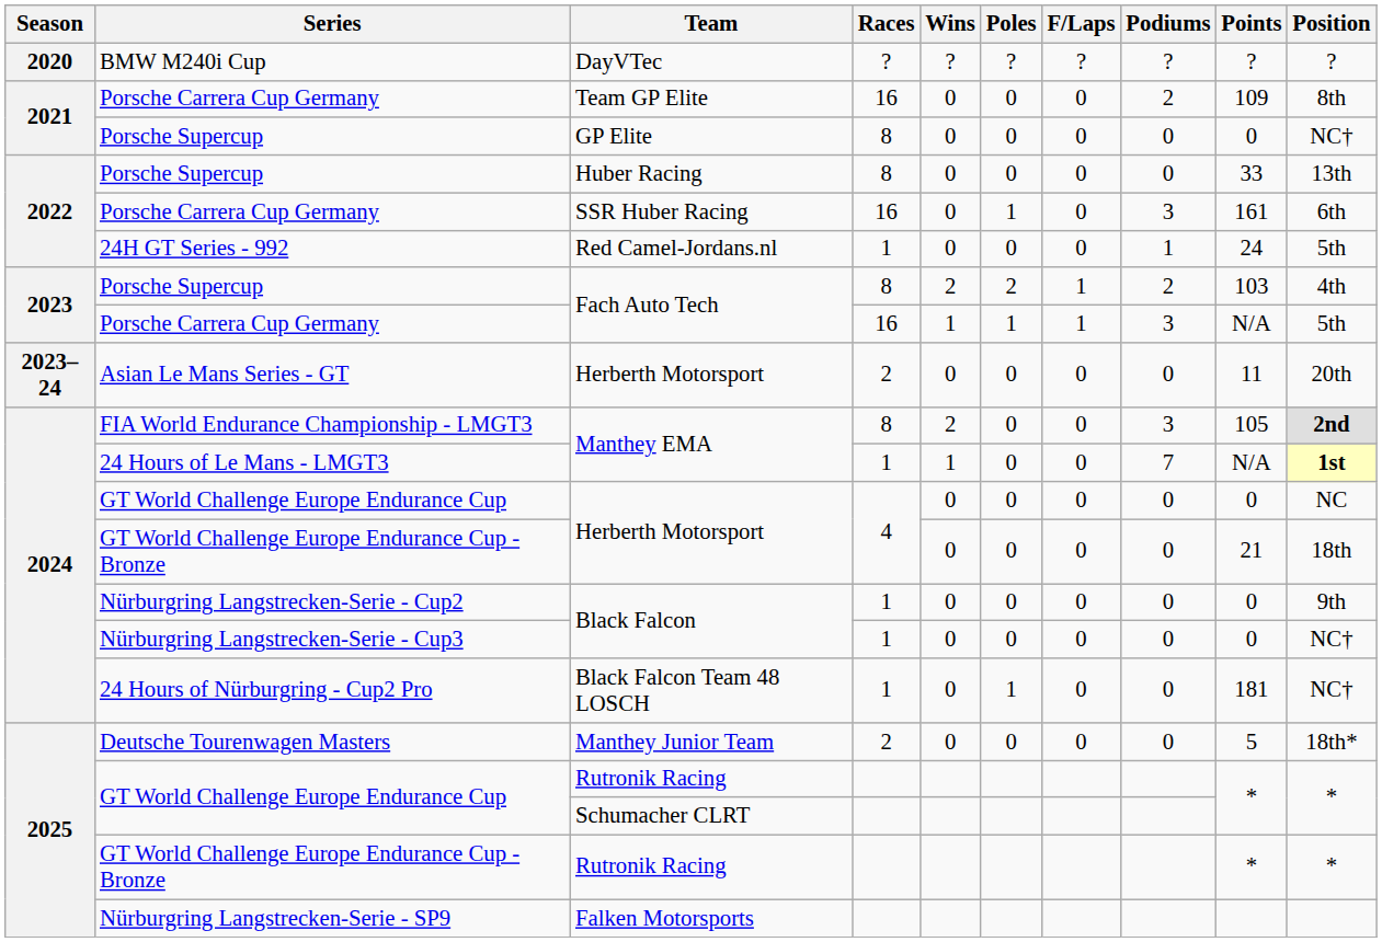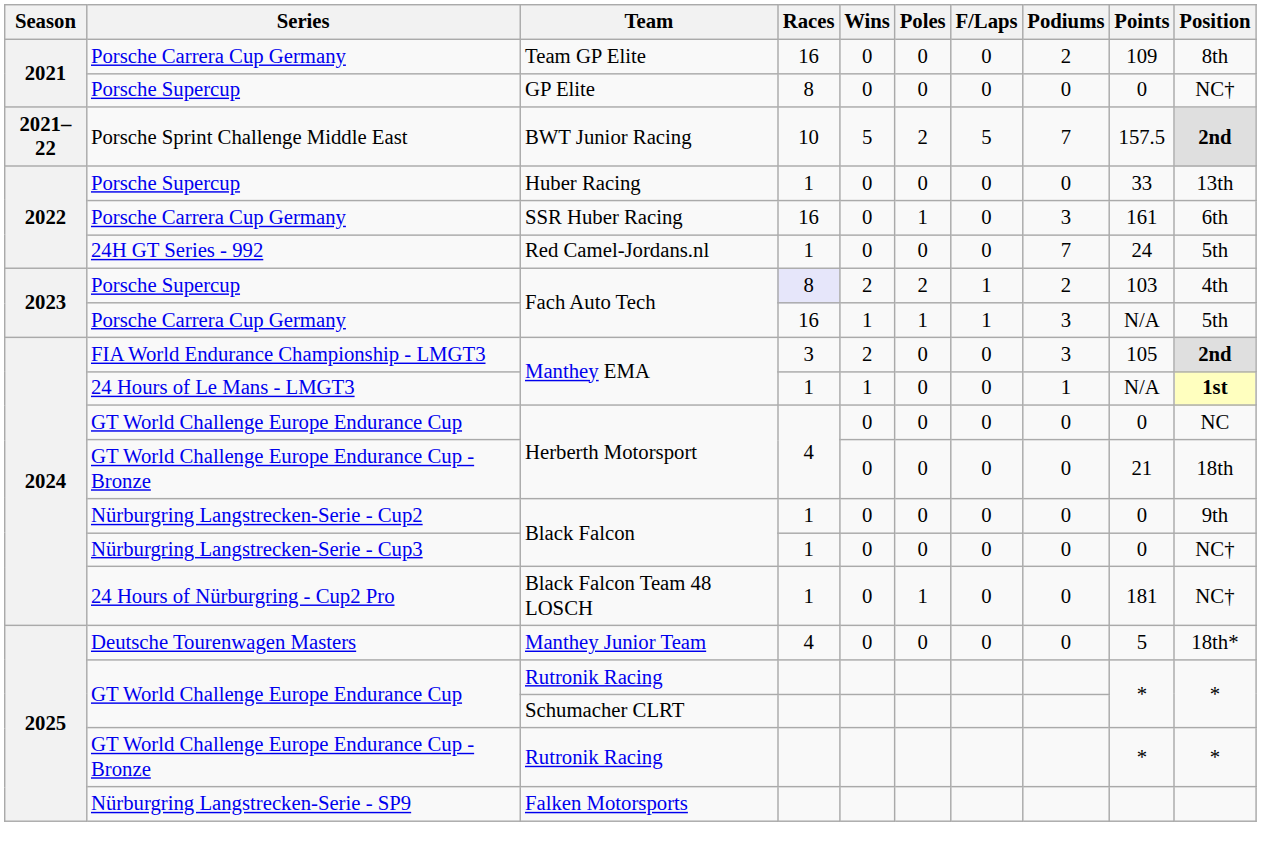- row: 2020 | BMW M240i Cup | DayVTec | ? | ? | ? | ? | ? | ? | ?
+ row: 2021–22 | Porsche Sprint Challenge Middle East | BWT Junior Racing | 10 | 5 | 2 | 5 | 7 | 157.5 | 2nd
Huber Racing | Races: 8 -> 1
Red Camel-Jordans.nl | Podiums: 1 -> 7
Porsche Supercup / Fach Auto Tech | Races: no background -> lavender background
- row: 2023–24 | Asian Le Mans Series - GT | Herberth Motorsport | 2 | 0 | 0 | 0 | 0 | 11 | 20th
FIA World Endurance Championship - LMGT3 / Manthey EMA | Races: 8 -> 3
24 Hours of Le Mans - LMGT3 / Manthey EMA | Podiums: 7 -> 1
Manthey Junior Team | Races: 2 -> 4
